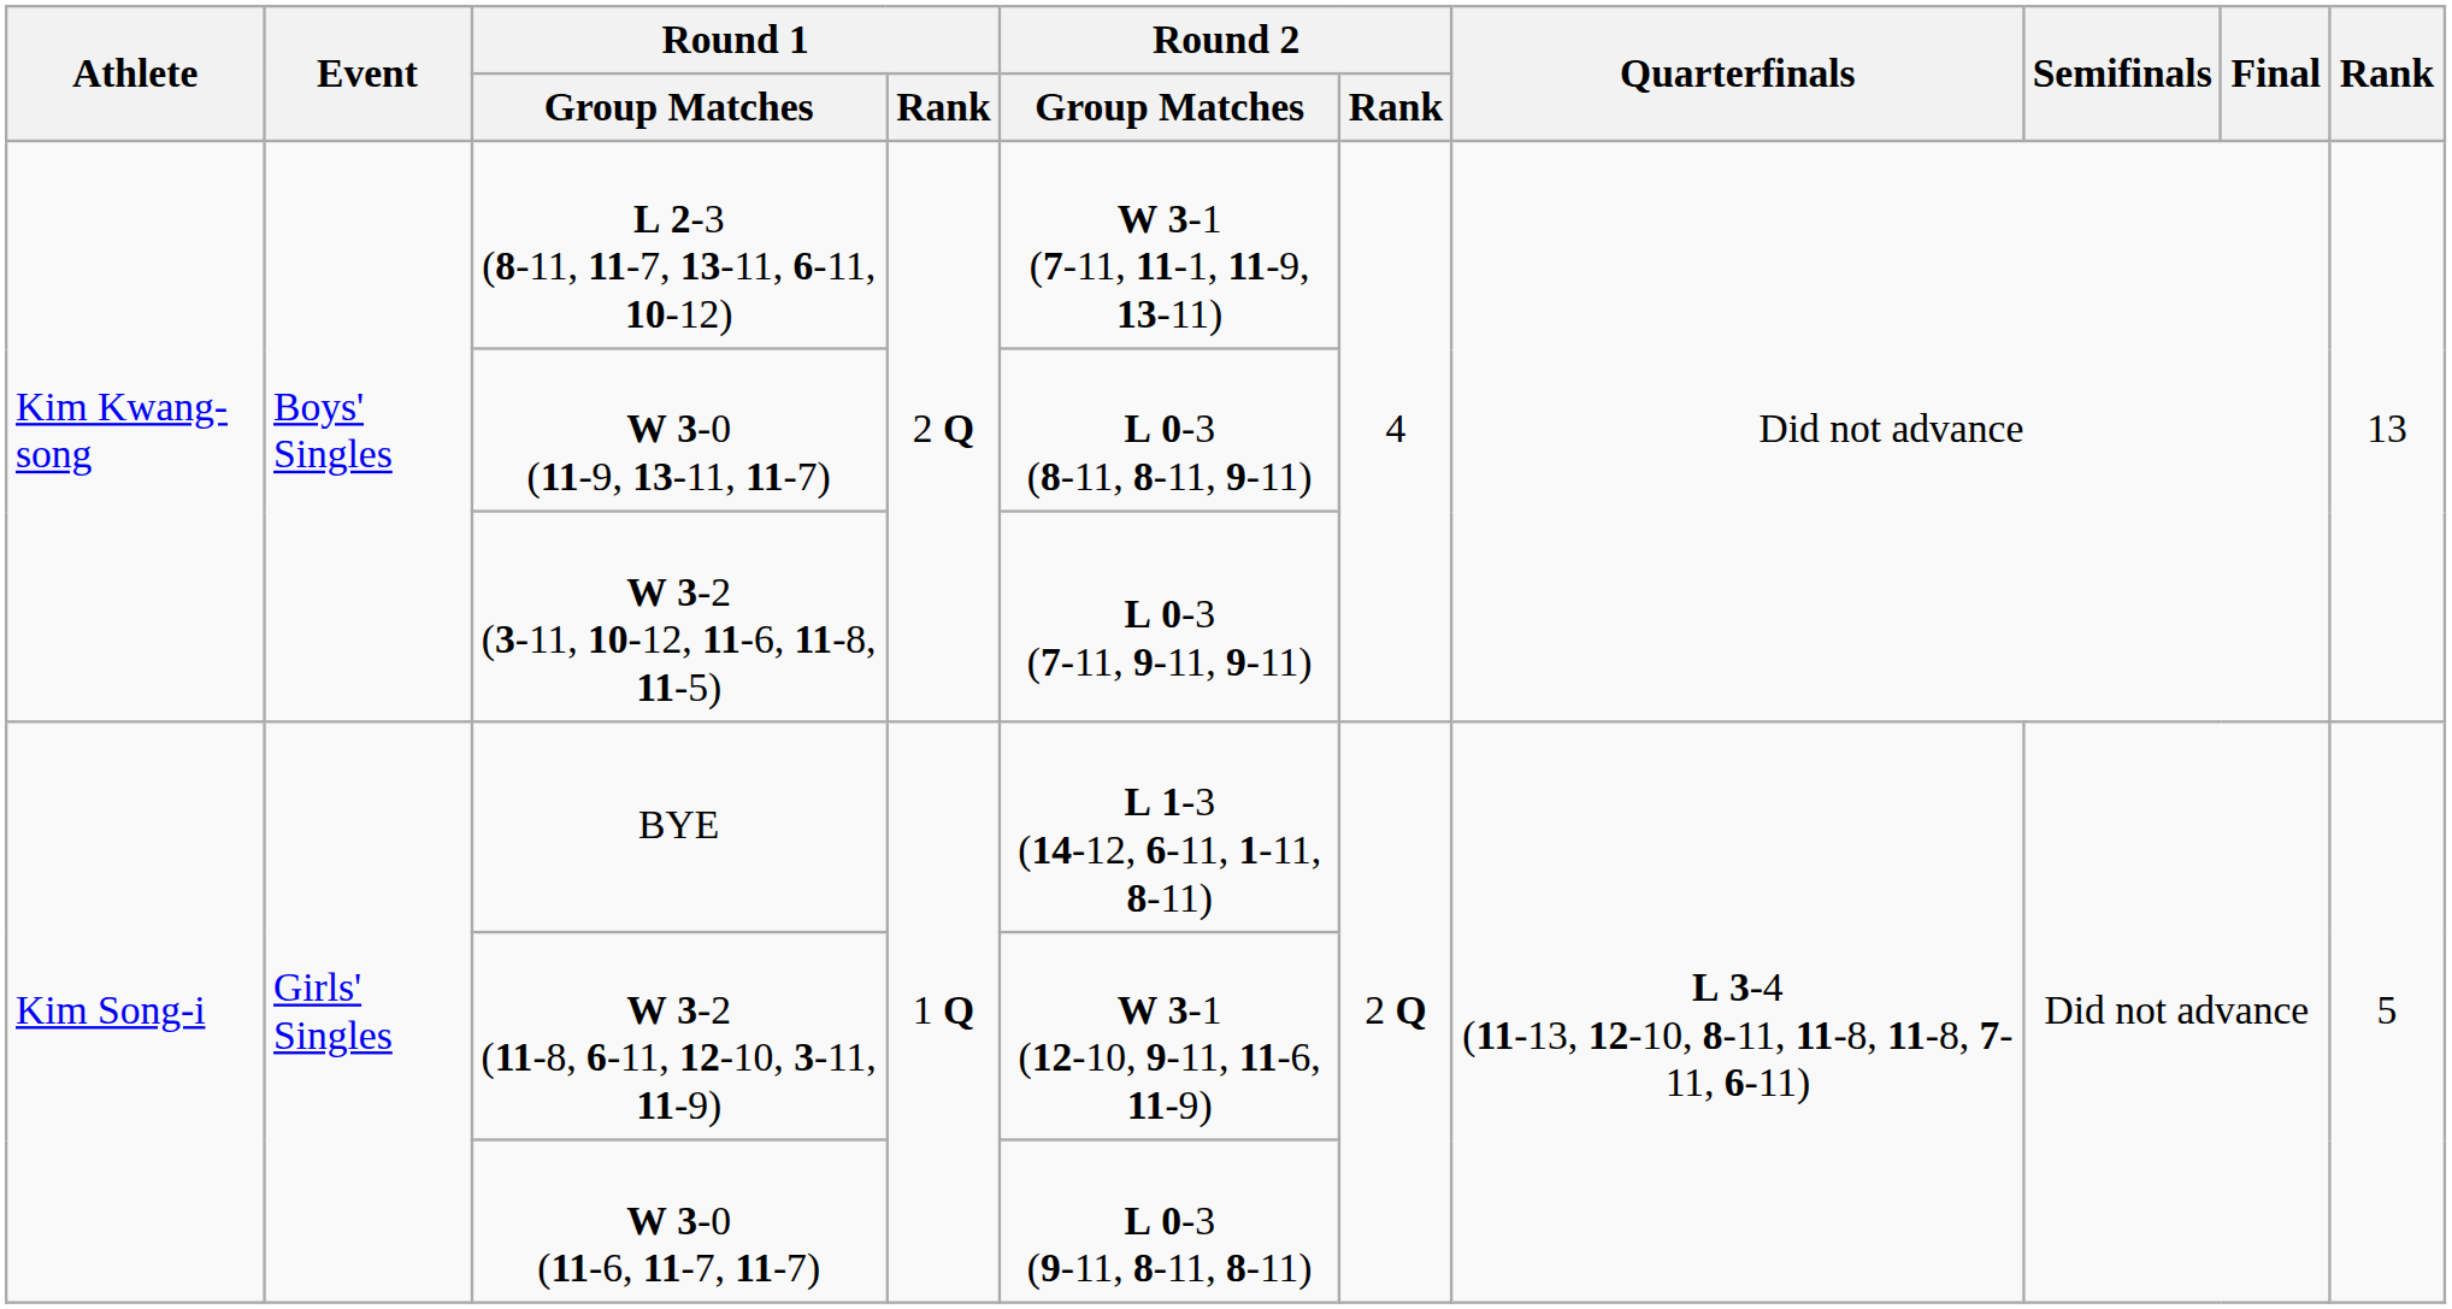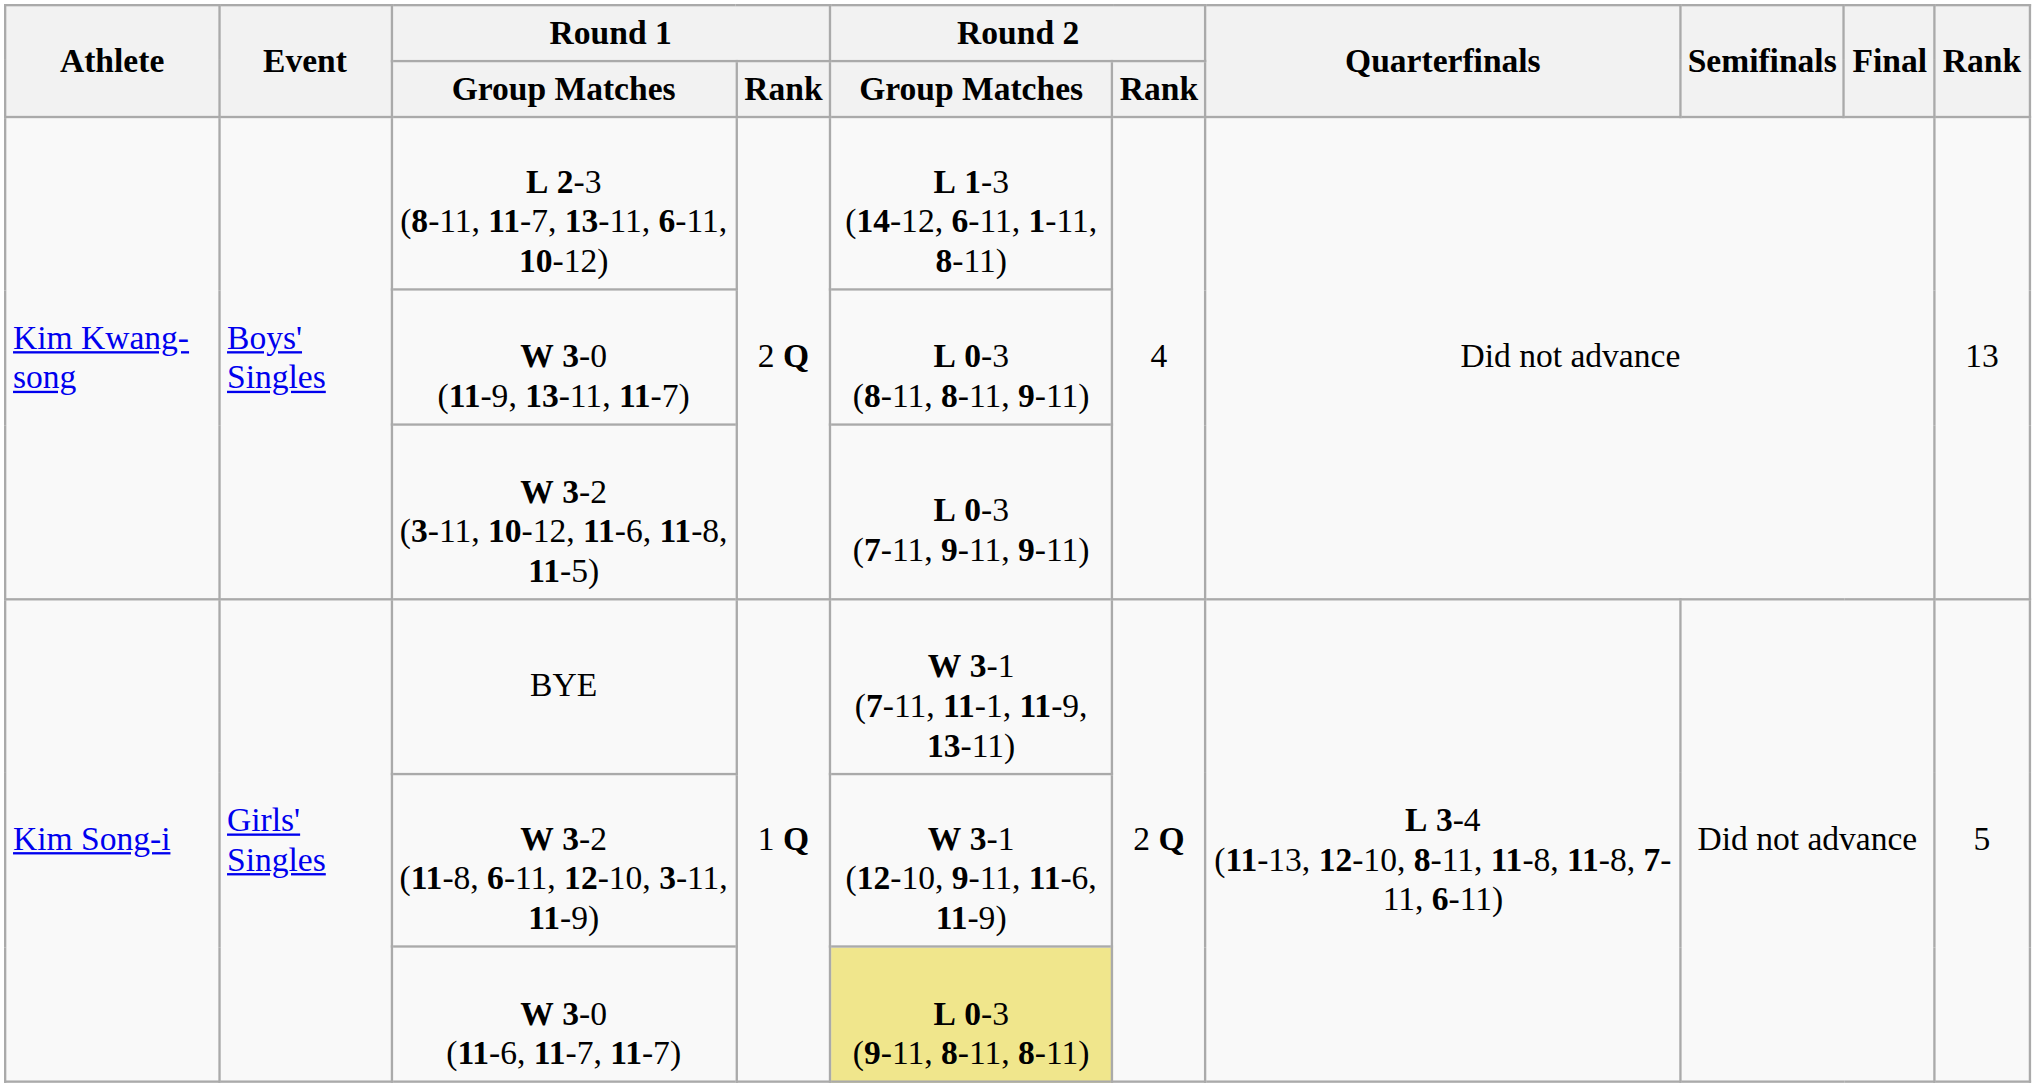L 2-3 (8-11, 11-7, 13-11, 6-11, 10-12) | Round 2 / Group Matches: W 3-1 (7-11, 11-1, 11-9, 13-11) -> L 1-3 (14-12, 6-11, 1-11, 8-11)
BYE | Round 2 / Group Matches: L 1-3 (14-12, 6-11, 1-11, 8-11) -> W 3-1 (7-11, 11-1, 11-9, 13-11)
W 3-0 (11-6, 11-7, 11-7) | Round 2 / Group Matches: no background -> khaki background
